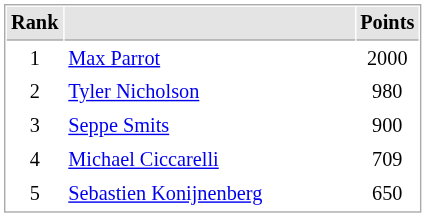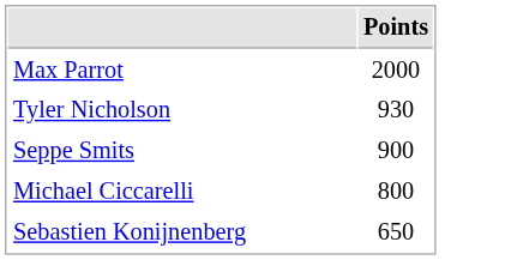- column: Rank | 1 | 2 | 3 | 4 | 5
Tyler Nicholson | Points: 980 -> 930
Michael Ciccarelli | Points: 709 -> 800
